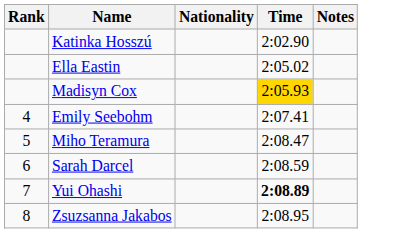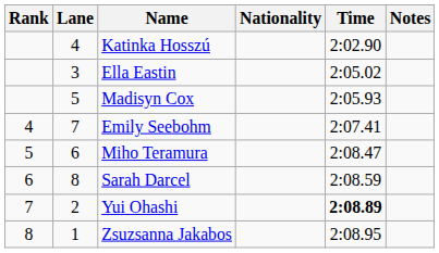+ column: Lane | 4 | 3 | 5 | 7 | 6 | 8 | 2 | 1
Madisyn Cox | Time: gold background -> no background
